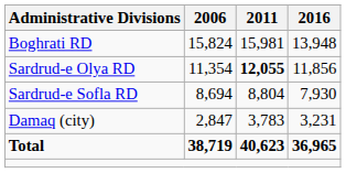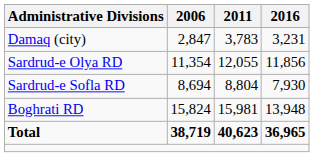rows swapped: Boghrati RD <-> Damaq (city)
Sardrud-e Olya RD | 2011: bold -> normal
